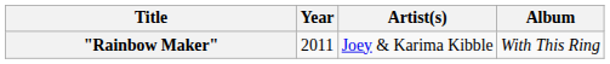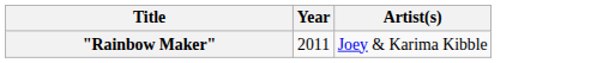- column: Album | With This Ring
